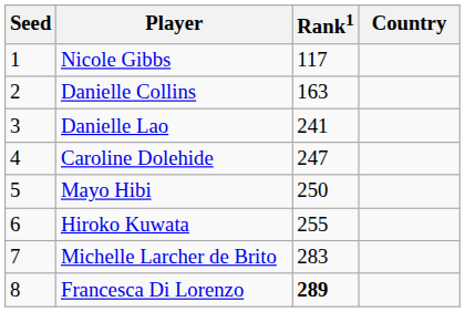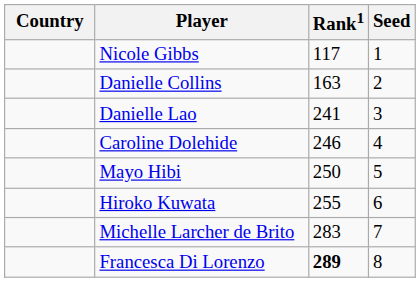columns swapped: Country <-> Seed
Caroline Dolehide | Rank1: 247 -> 246
